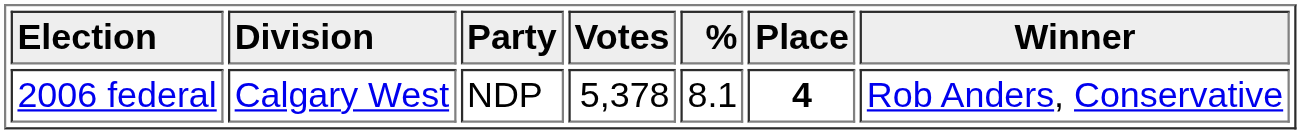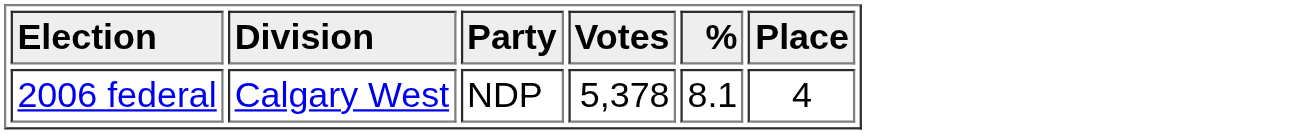- column: Winner | Rob Anders, Conservative
2006 federal | Place: bold -> normal
